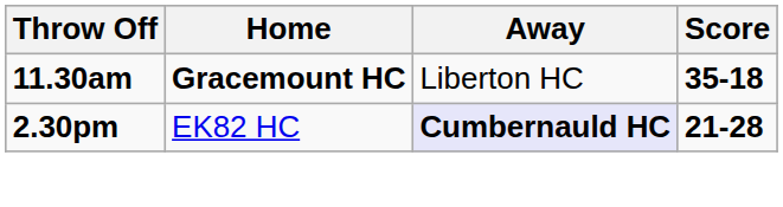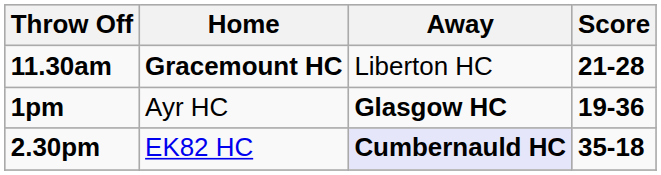11.30am | Score: 35-18 -> 21-28
+ row: 1pm | Ayr HC | Glasgow HC | 19-36
2.30pm | Score: 21-28 -> 35-18
